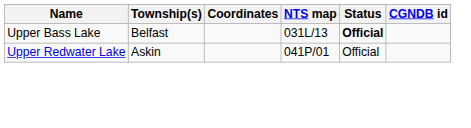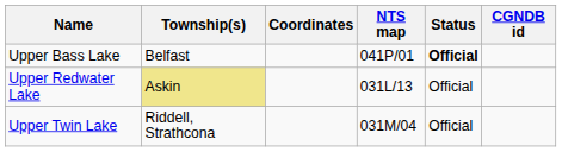Upper Bass Lake | NTS map: 031L/13 -> 041P/01
Upper Redwater Lake | Township(s): no background -> khaki background
Upper Redwater Lake | NTS map: 041P/01 -> 031L/13
+ row: Upper Twin Lake | Riddell, Strathcona | 031M/04 | Official
